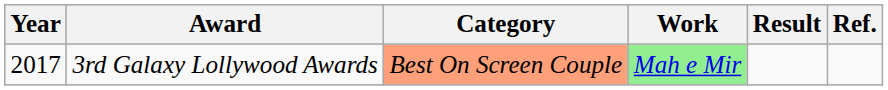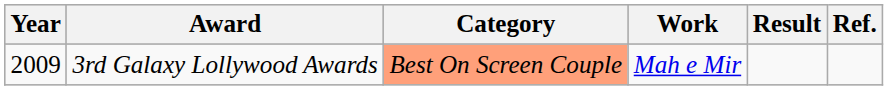3rd Galaxy Lollywood Awards | Year: 2017 -> 2009
3rd Galaxy Lollywood Awards | Work: lightgreen background -> no background
